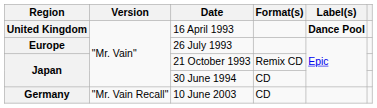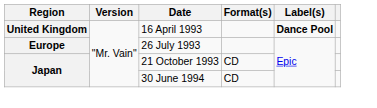21 October 1993 | Format(s): Remix CD -> CD
- row: Germany | "Mr. Vain Recall" | 10 June 2003 | CD
